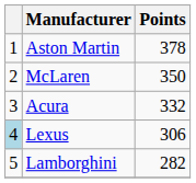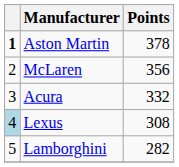Aston Martin | column 1: normal -> bold
McLaren | Points: 350 -> 356
Lexus | Points: 306 -> 308
